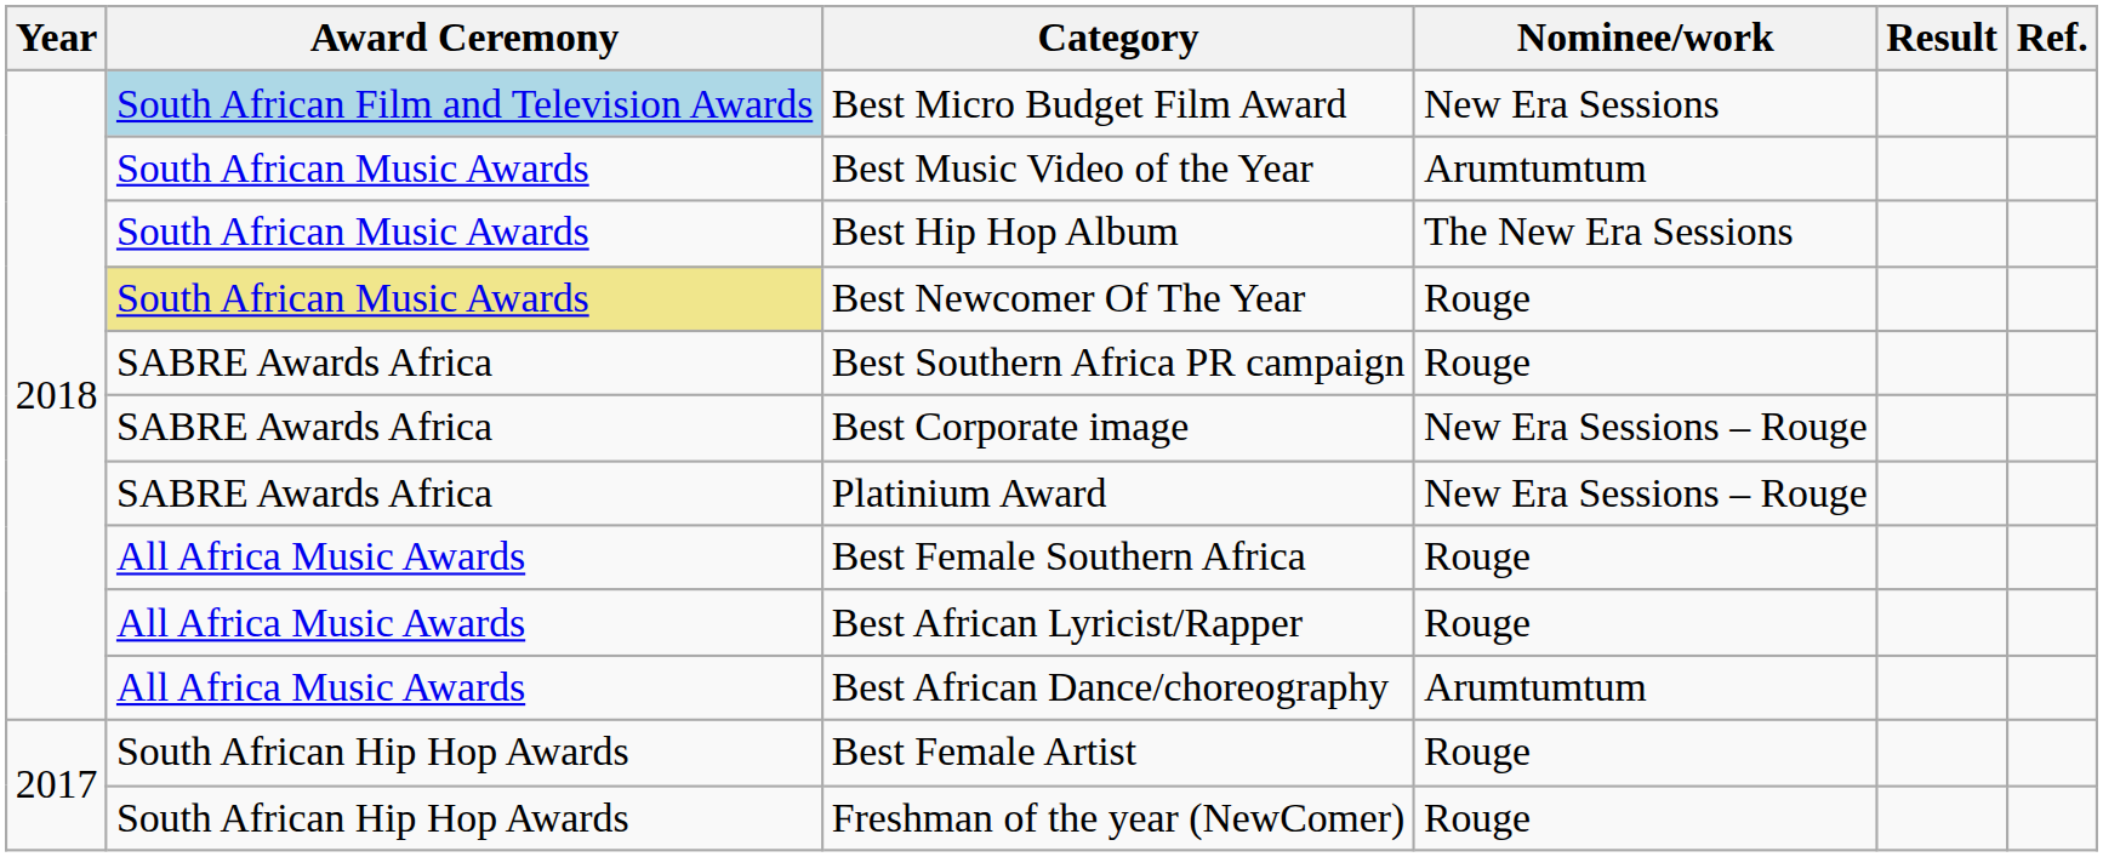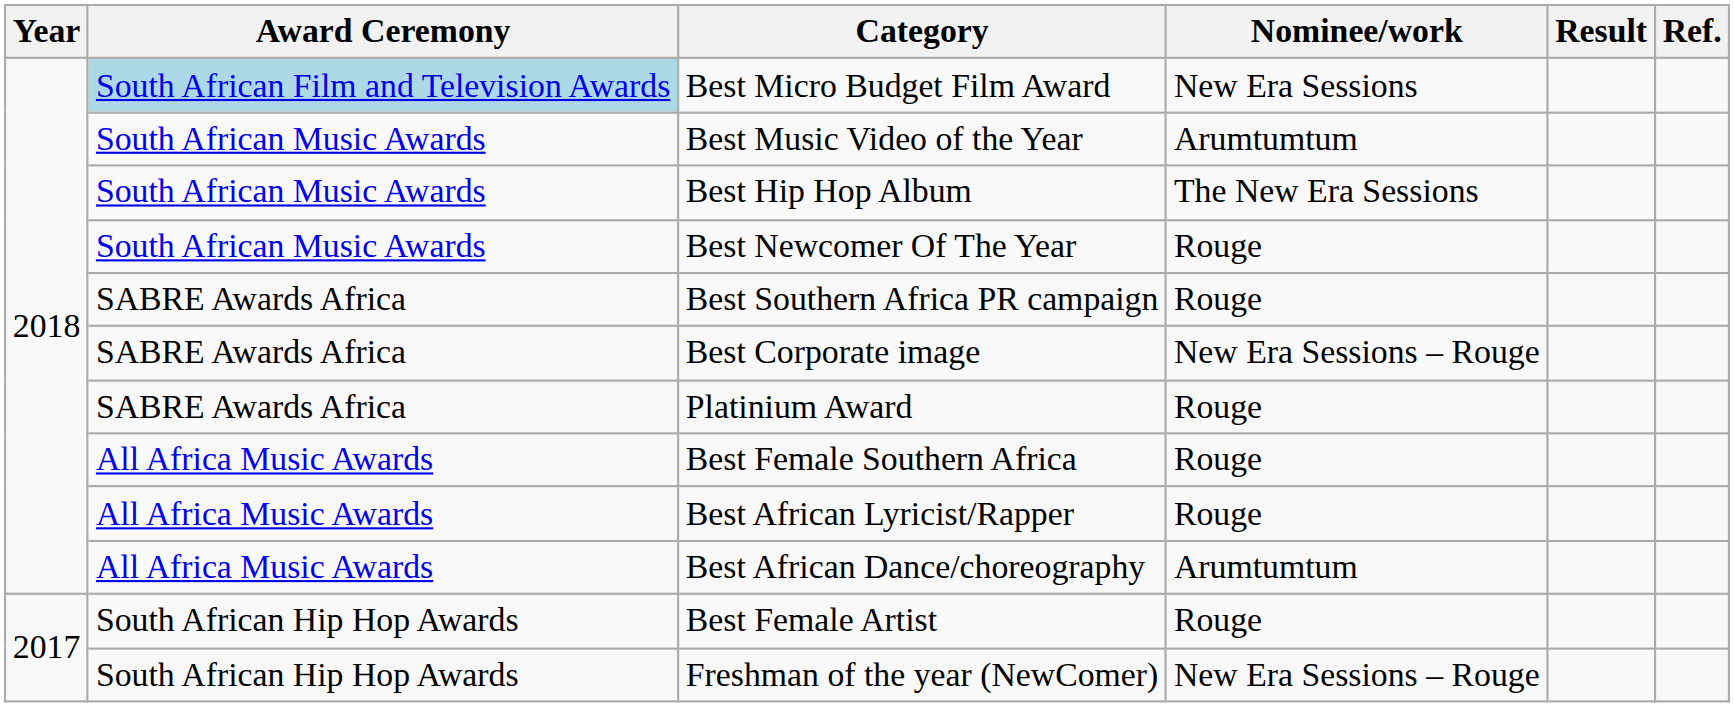Best Newcomer Of The Year | Award Ceremony: khaki background -> no background
Platinium Award | Nominee/work: New Era Sessions – Rouge -> Rouge
Freshman of the year (NewComer) | Nominee/work: Rouge -> New Era Sessions – Rouge
